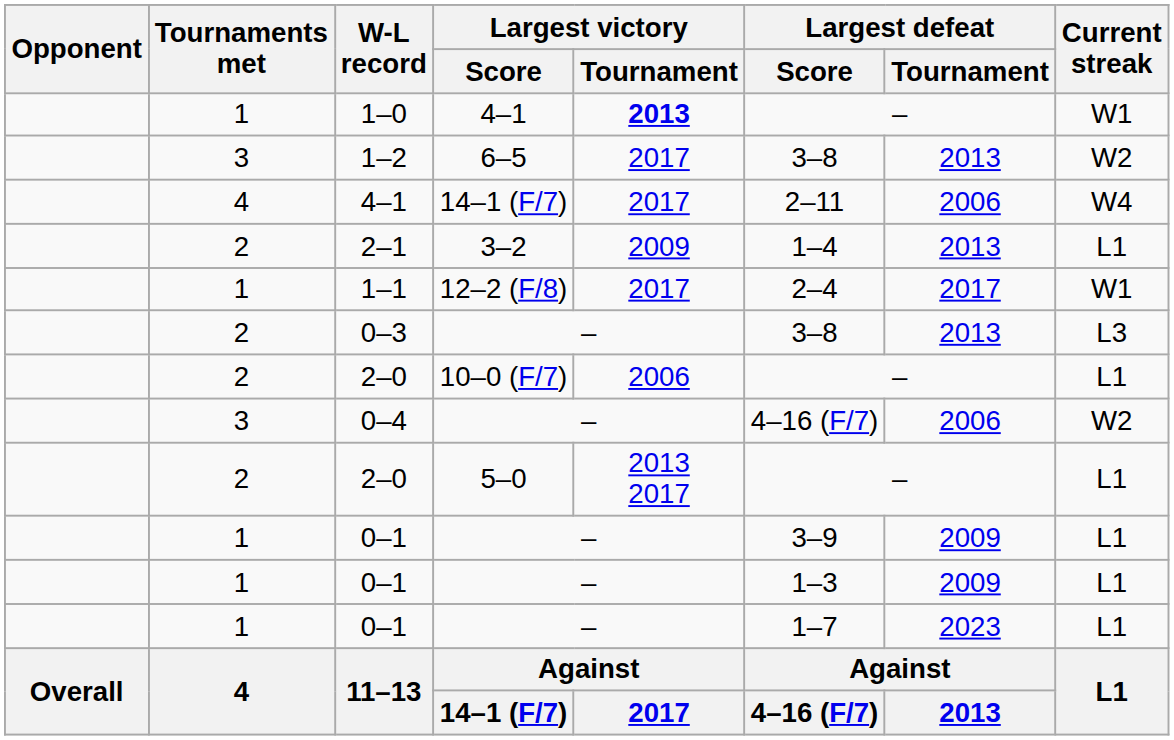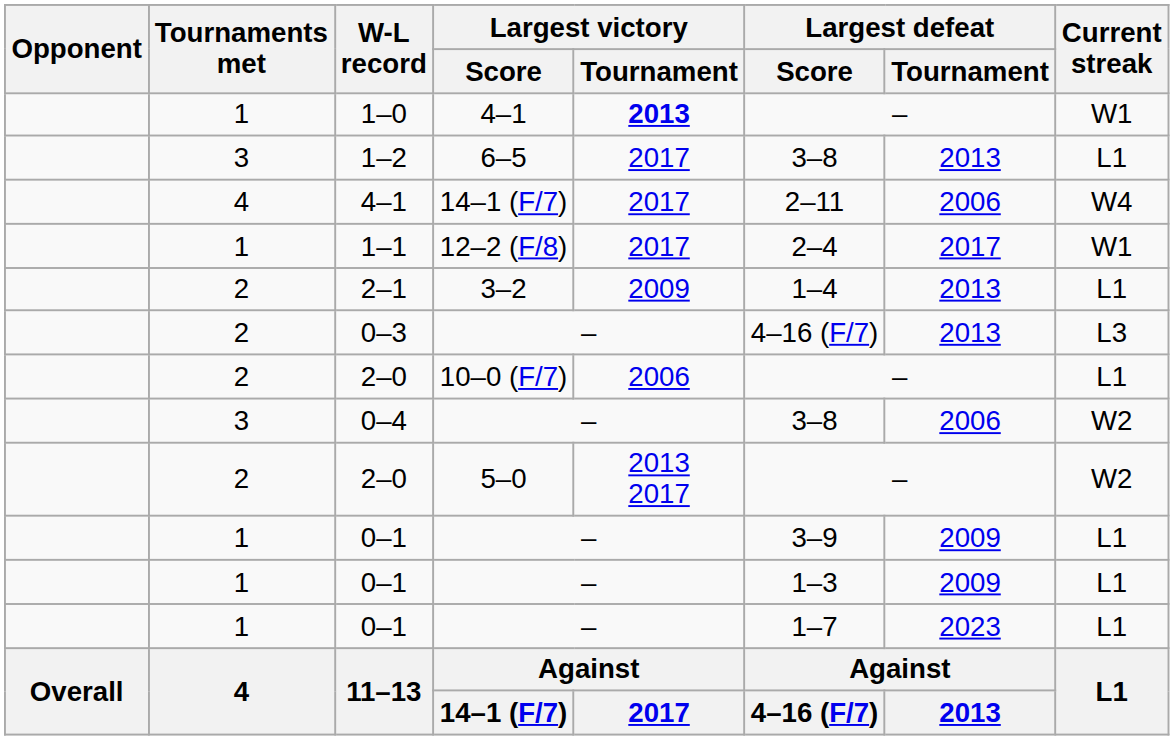1–2 | Current streak: W2 -> L1
rows swapped: 2–1 <-> 1–1
0–3 | Largest defeat / Score: 3–8 -> 4–16 (F/7)
0–4 | Largest defeat / Score: 4–16 (F/7) -> 3–8
2–0 / 5–0 | Current streak: L1 -> W2
